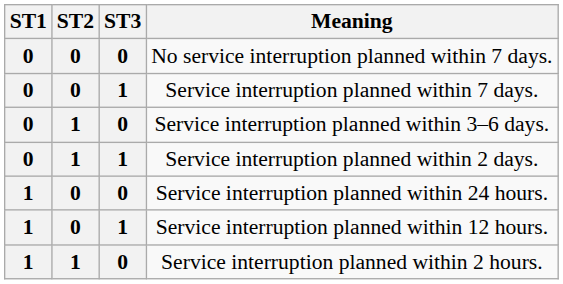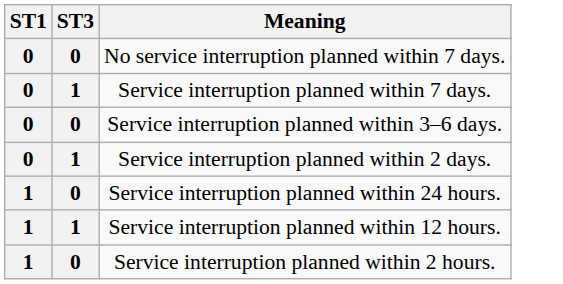- column: ST2 | 0 | 0 | 1 | 1 | 0 | 0 | 1
